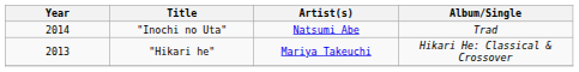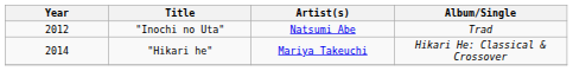"Inochi no Uta" | Year: 2014 -> 2012
"Hikari he" | Year: 2013 -> 2014
